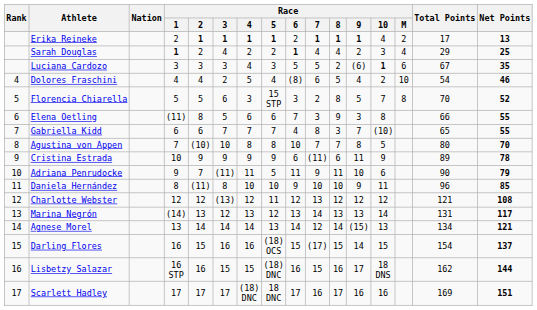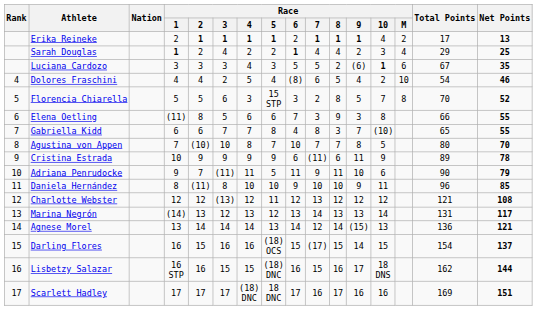Gabriella Kidd | Race / 5: 7 -> 8
Agustina von Appen | Race / 5: 8 -> 7
Agnese Morel | Total Points: 134 -> 136
